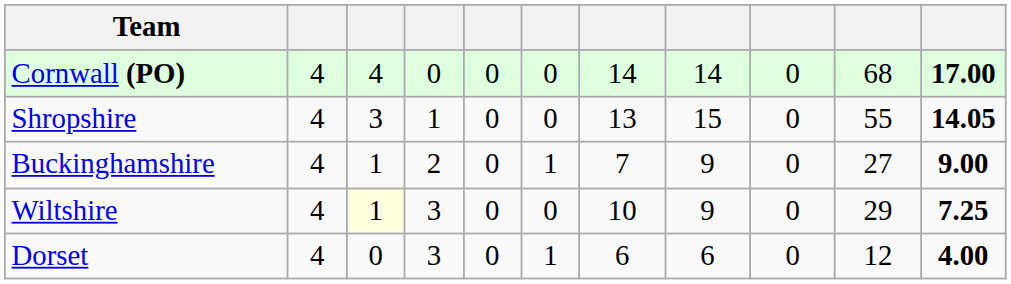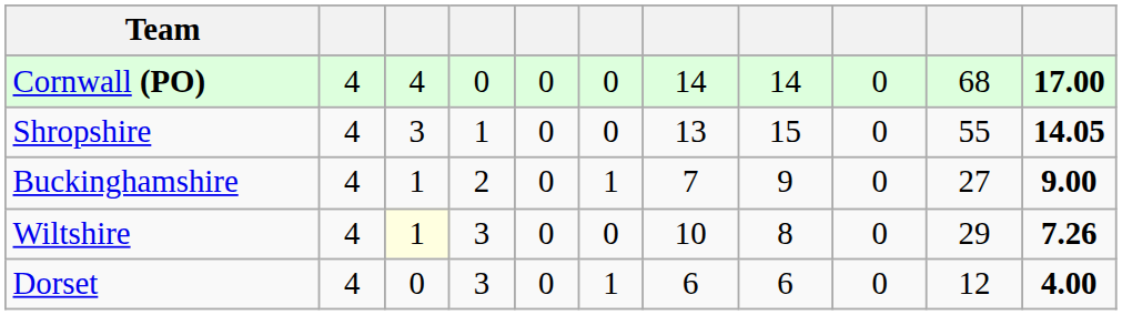Wiltshire | column 8: 9 -> 8
Wiltshire | column 11: 7.25 -> 7.26
